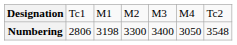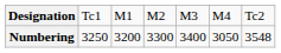Numbering | column 2: 2806 -> 3250
Numbering | column 3: 3198 -> 3200
